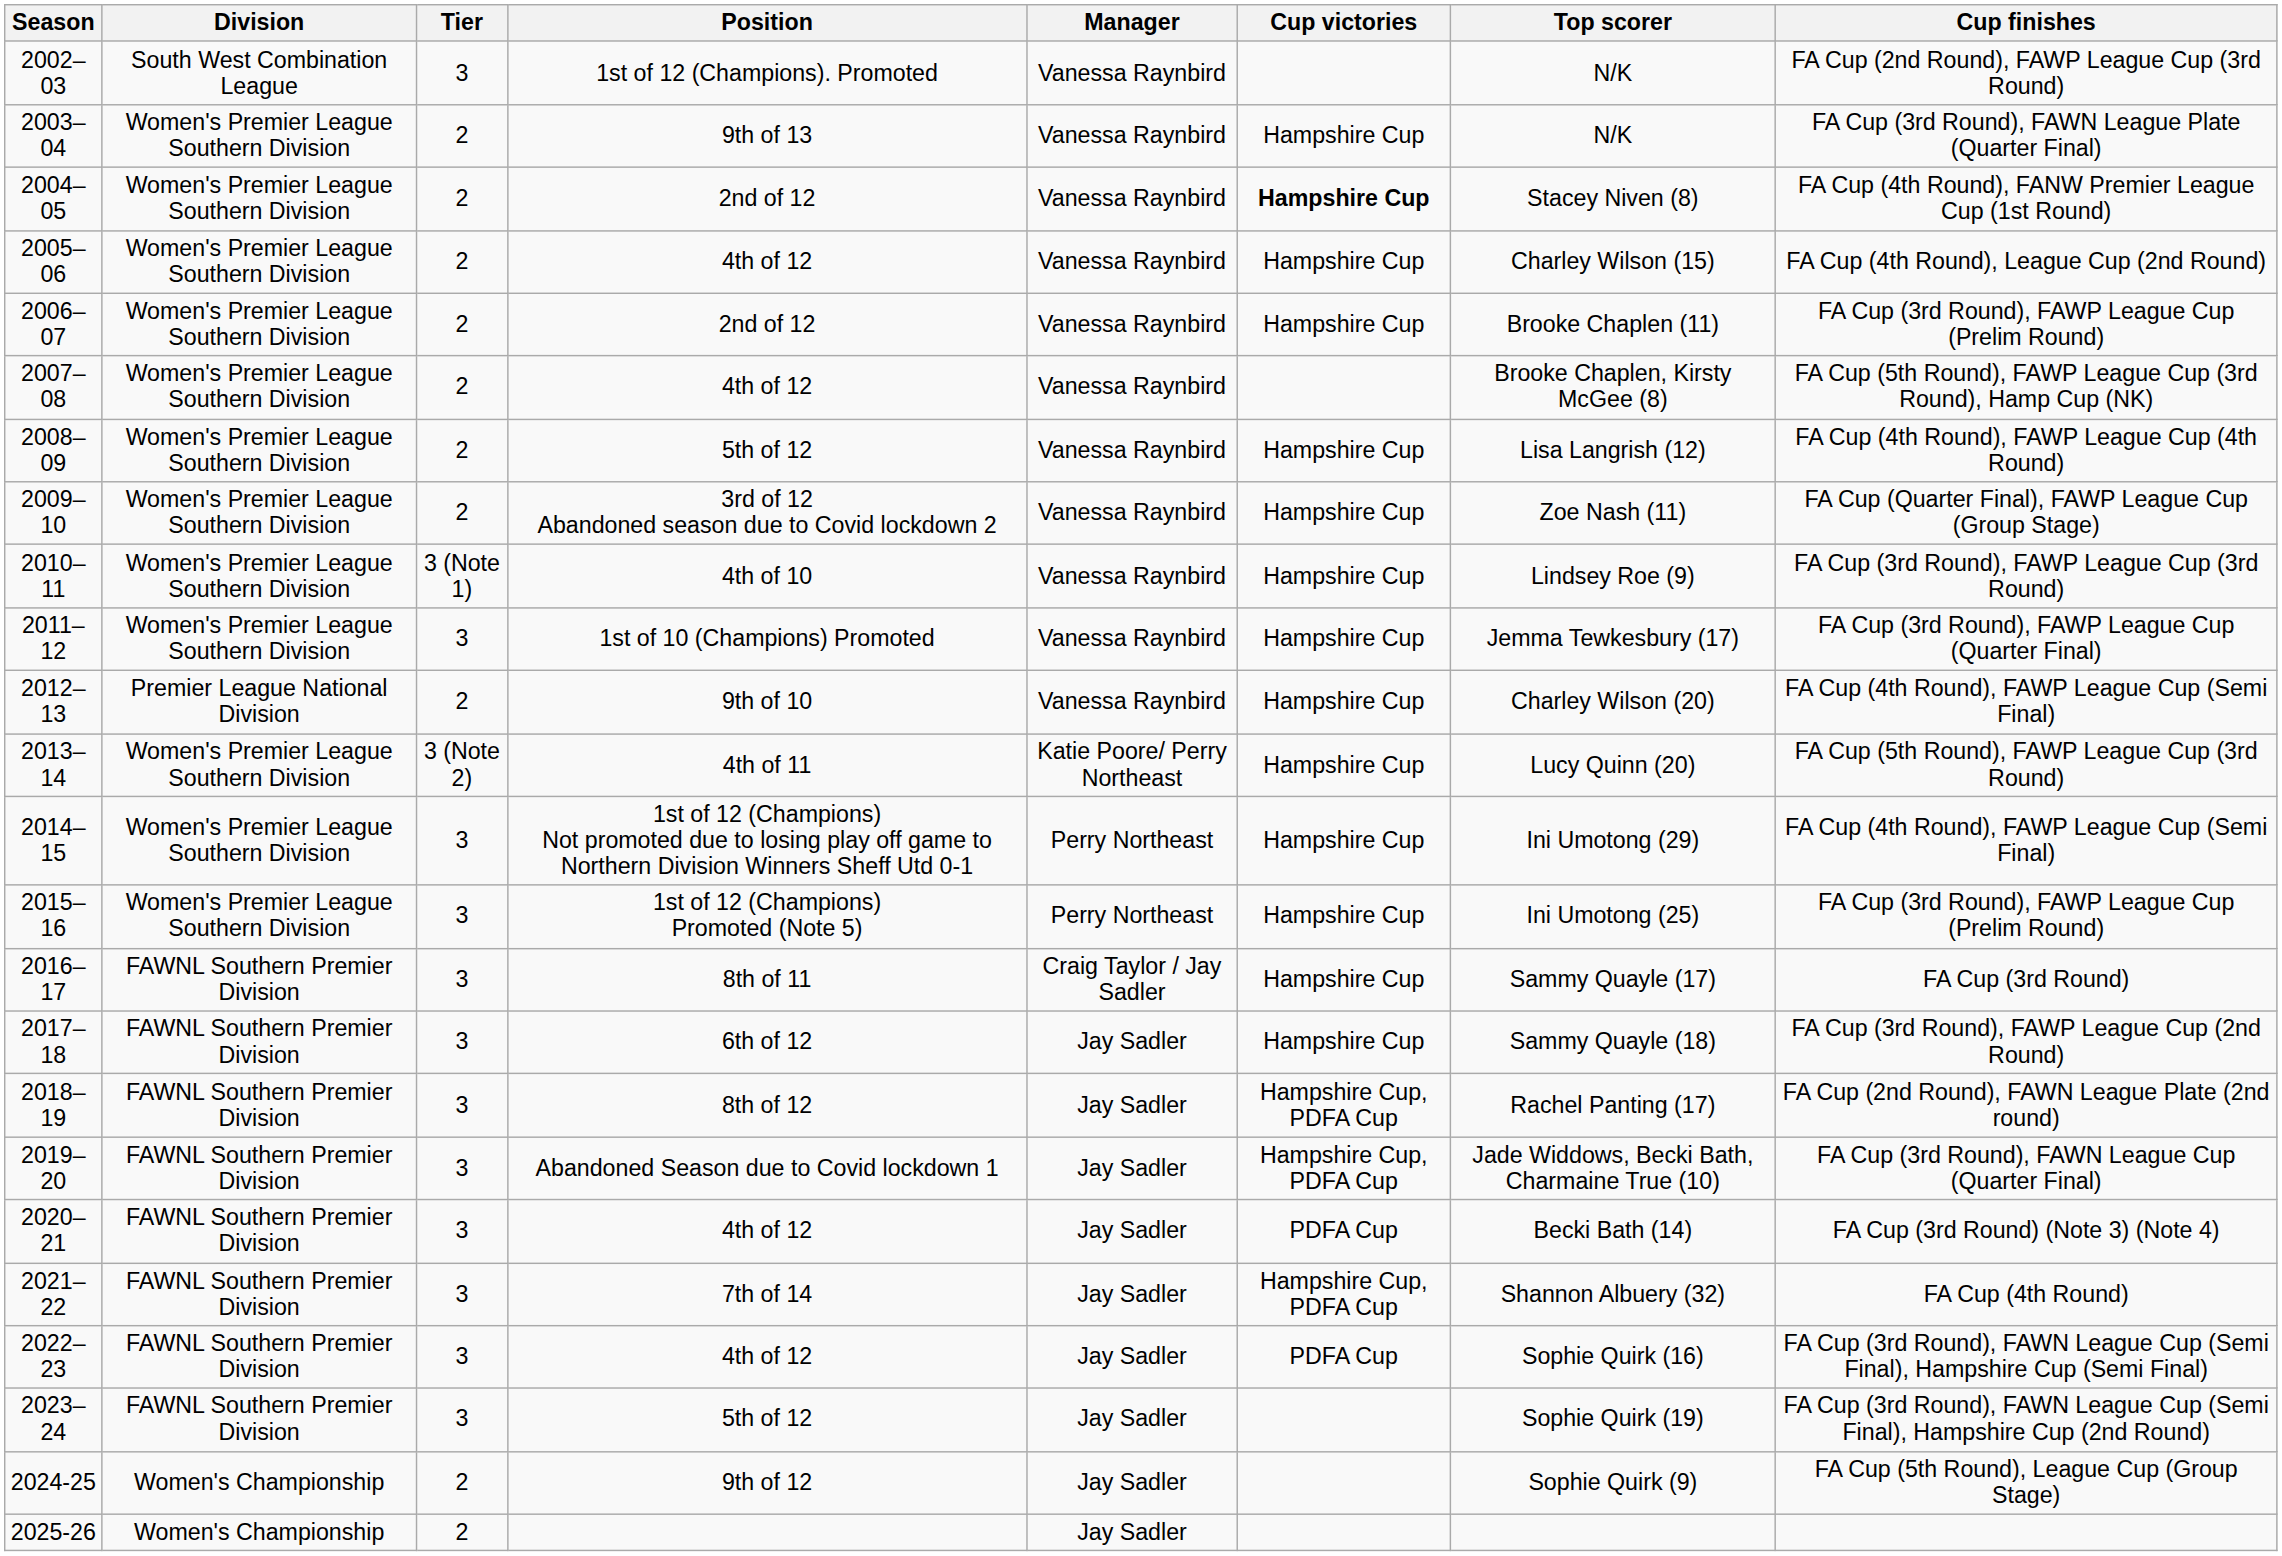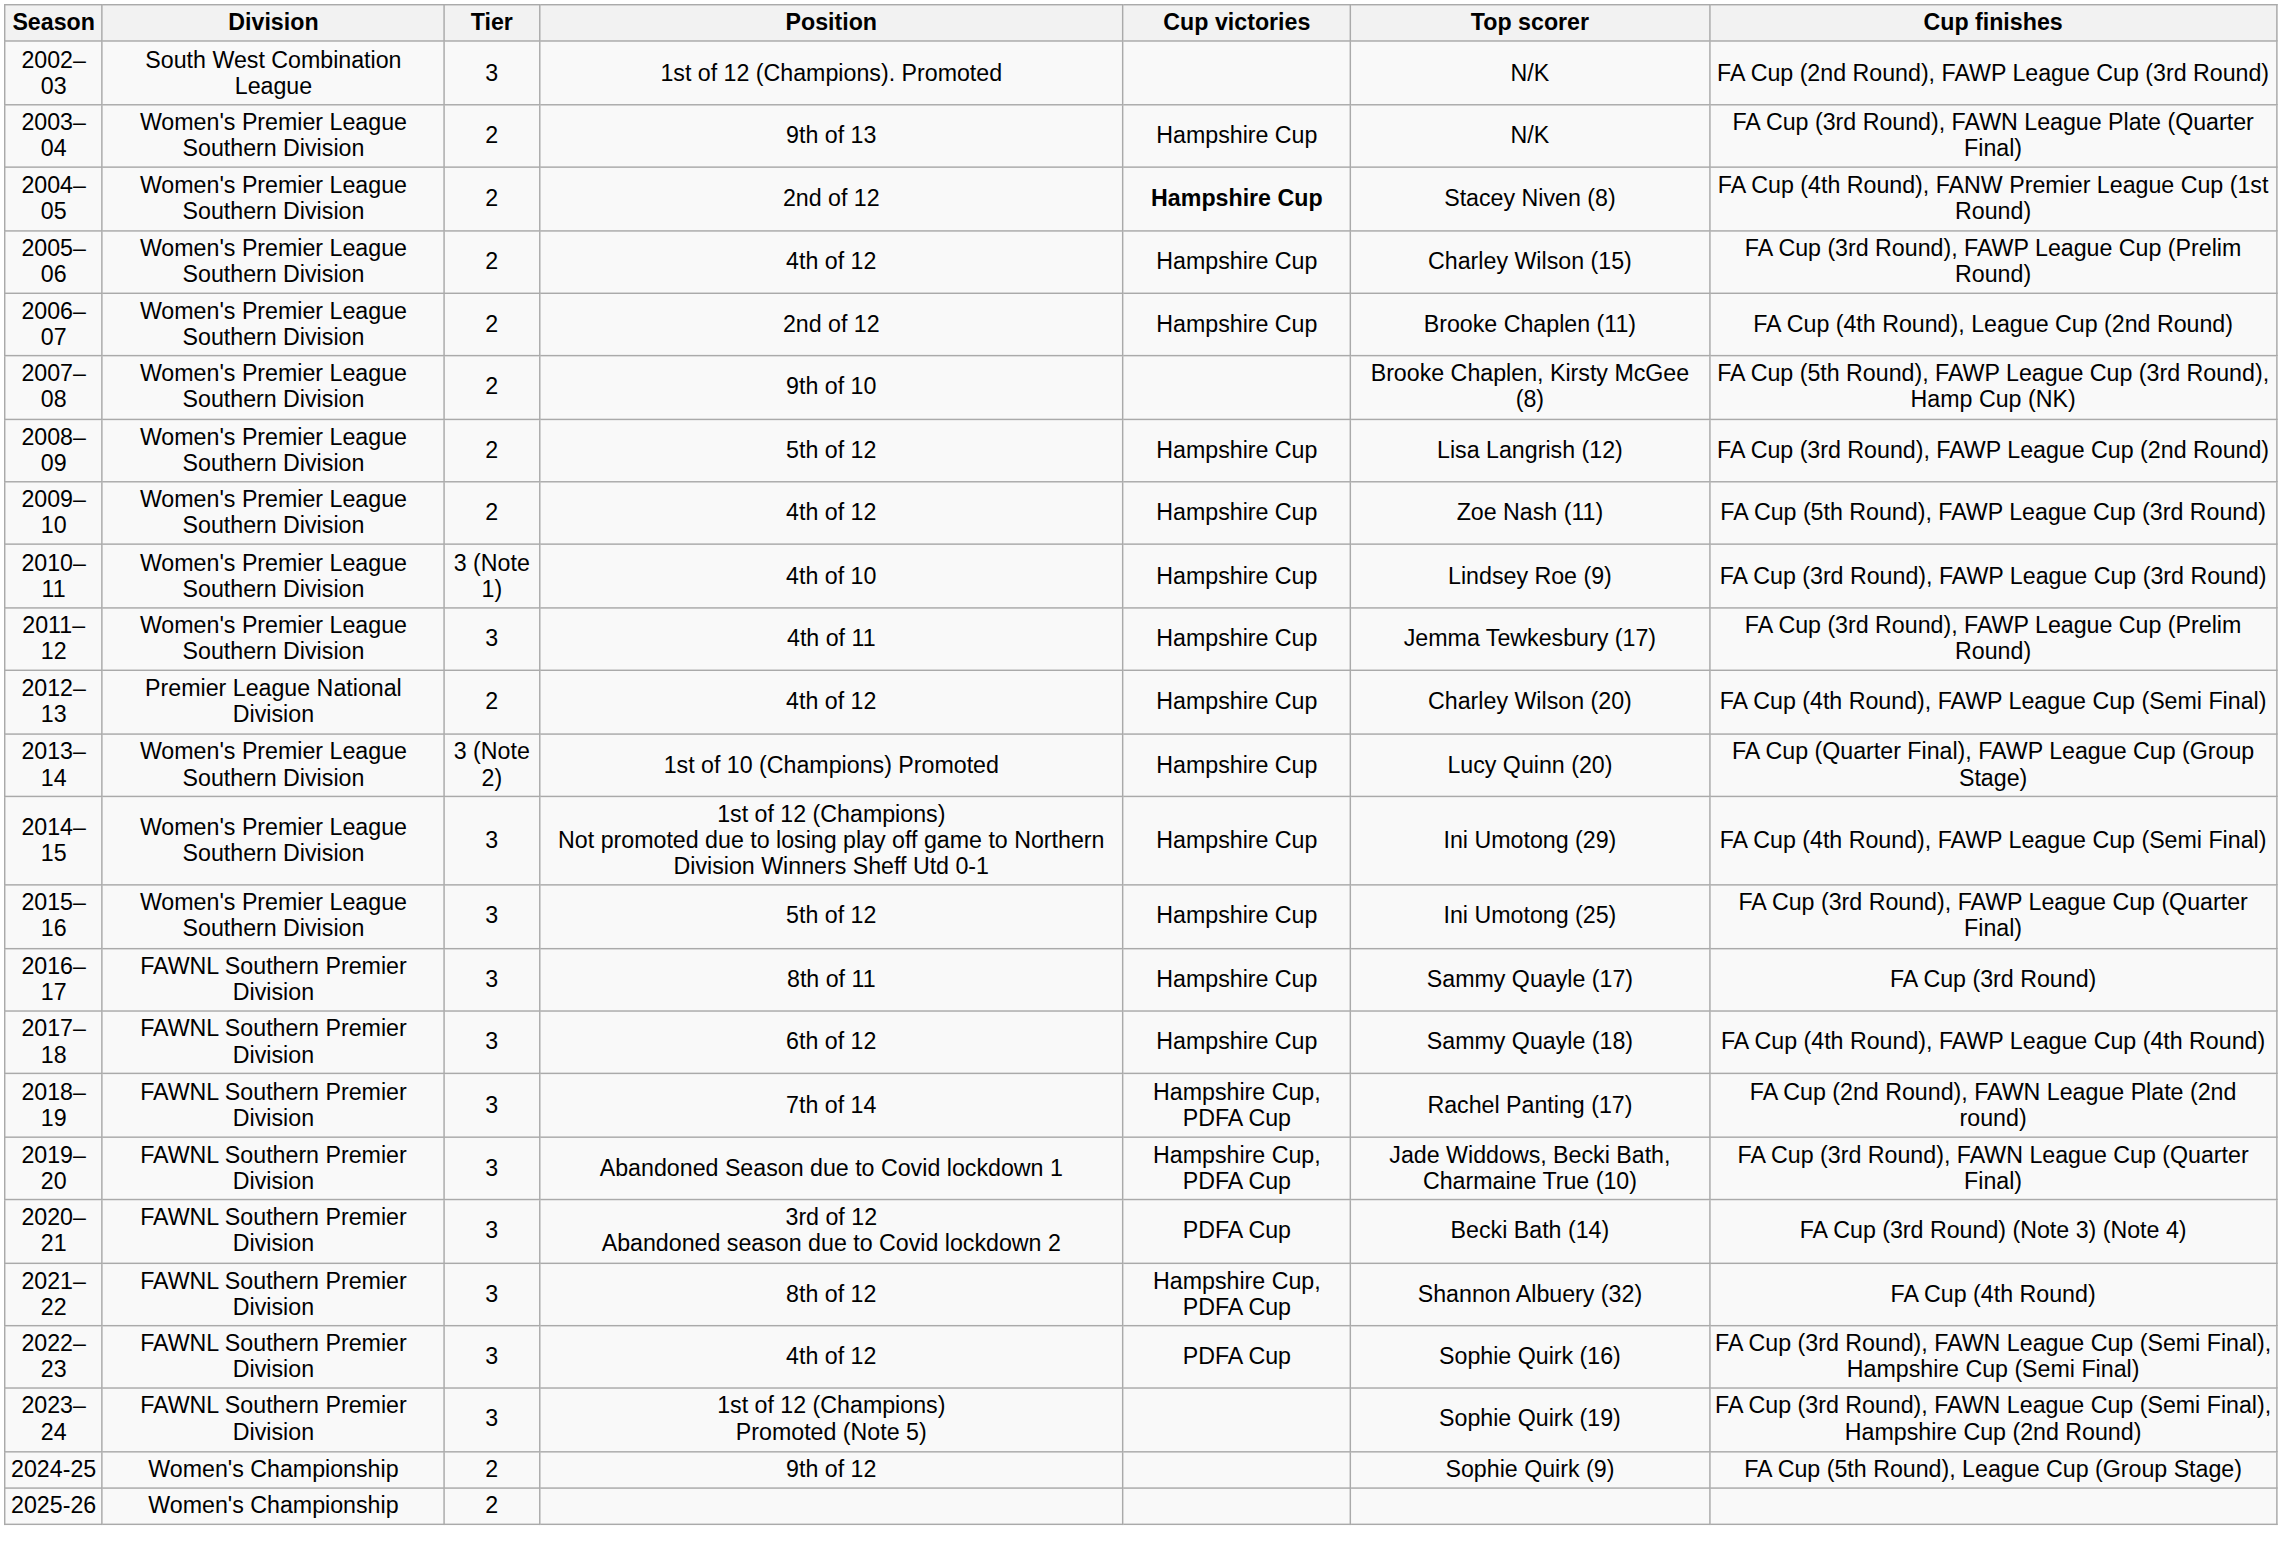- column: Manager | Vanessa Raynbird | Vanessa Raynbird | Vanessa Raynbird | Vanessa Raynbird | Vanessa Raynbird | Vanessa Raynbird | Vanessa Raynbird | Vanessa Raynbird | Vanessa Raynbird | Vanessa Raynbird | Vanessa Raynbird | Katie Poore/ Perry Northeast | Perry Northeast | Perry Northeast | Craig Taylor / Jay Sadler | Jay Sadler | Jay Sadler | Jay Sadler | Jay Sadler | Jay Sadler | Jay Sadler | Jay Sadler | Jay Sadler | Jay Sadler
2005–06 | Cup finishes: FA Cup (4th Round), League Cup (2nd Round) -> FA Cup (3rd Round), FAWP League Cup (Prelim Round)
2006–07 | Cup finishes: FA Cup (3rd Round), FAWP League Cup (Prelim Round) -> FA Cup (4th Round), League Cup (2nd Round)
2007–08 | Position: 4th of 12 -> 9th of 10
2008–09 | Cup finishes: FA Cup (4th Round), FAWP League Cup (4th Round) -> FA Cup (3rd Round), FAWP League Cup (2nd Round)
2009–10 | Position: 3rd of 12 Abandoned season due to Covid lockdown 2 -> 4th of 12
2009–10 | Cup finishes: FA Cup (Quarter Final), FAWP League Cup (Group Stage) -> FA Cup (5th Round), FAWP League Cup (3rd Round)
2011–12 | Position: 1st of 10 (Champions) Promoted -> 4th of 11
2011–12 | Cup finishes: FA Cup (3rd Round), FAWP League Cup (Quarter Final) -> FA Cup (3rd Round), FAWP League Cup (Prelim Round)
2012–13 | Position: 9th of 10 -> 4th of 12
2013–14 | Position: 4th of 11 -> 1st of 10 (Champions) Promoted
2013–14 | Cup finishes: FA Cup (5th Round), FAWP League Cup (3rd Round) -> FA Cup (Quarter Final), FAWP League Cup (Group Stage)
2015–16 | Position: 1st of 12 (Champions) Promoted (Note 5) -> 5th of 12
2015–16 | Cup finishes: FA Cup (3rd Round), FAWP League Cup (Prelim Round) -> FA Cup (3rd Round), FAWP League Cup (Quarter Final)
2017–18 | Cup finishes: FA Cup (3rd Round), FAWP League Cup (2nd Round) -> FA Cup (4th Round), FAWP League Cup (4th Round)
2018–19 | Position: 8th of 12 -> 7th of 14
2020–21 | Position: 4th of 12 -> 3rd of 12 Abandoned season due to Covid lockdown 2
2021–22 | Position: 7th of 14 -> 8th of 12
2023–24 | Position: 5th of 12 -> 1st of 12 (Champions) Promoted (Note 5)
